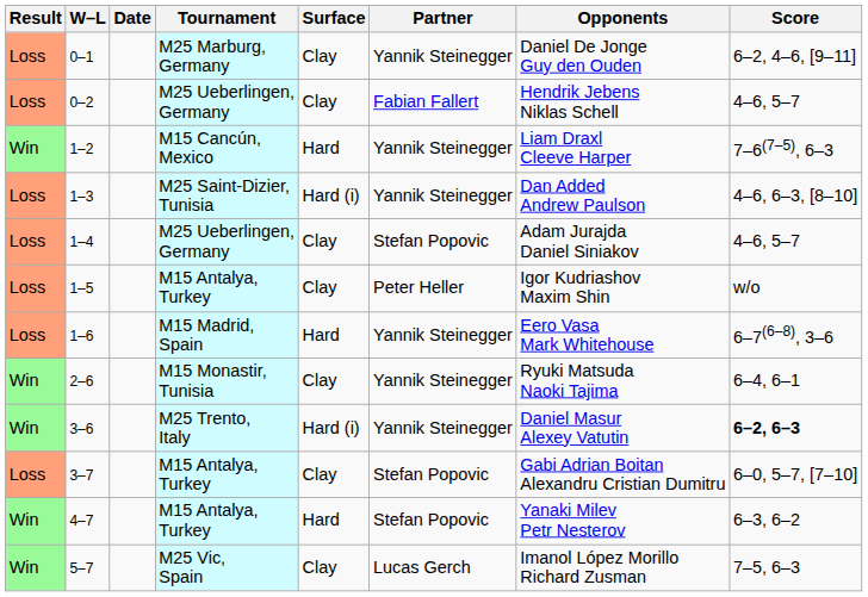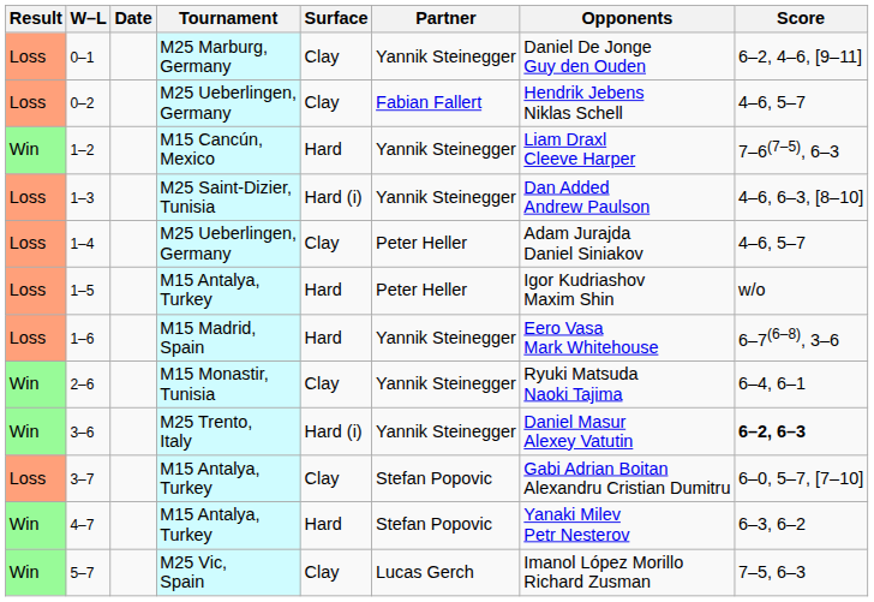1–4 | Partner: Stefan Popovic -> Peter Heller
1–5 | Surface: Clay -> Hard
